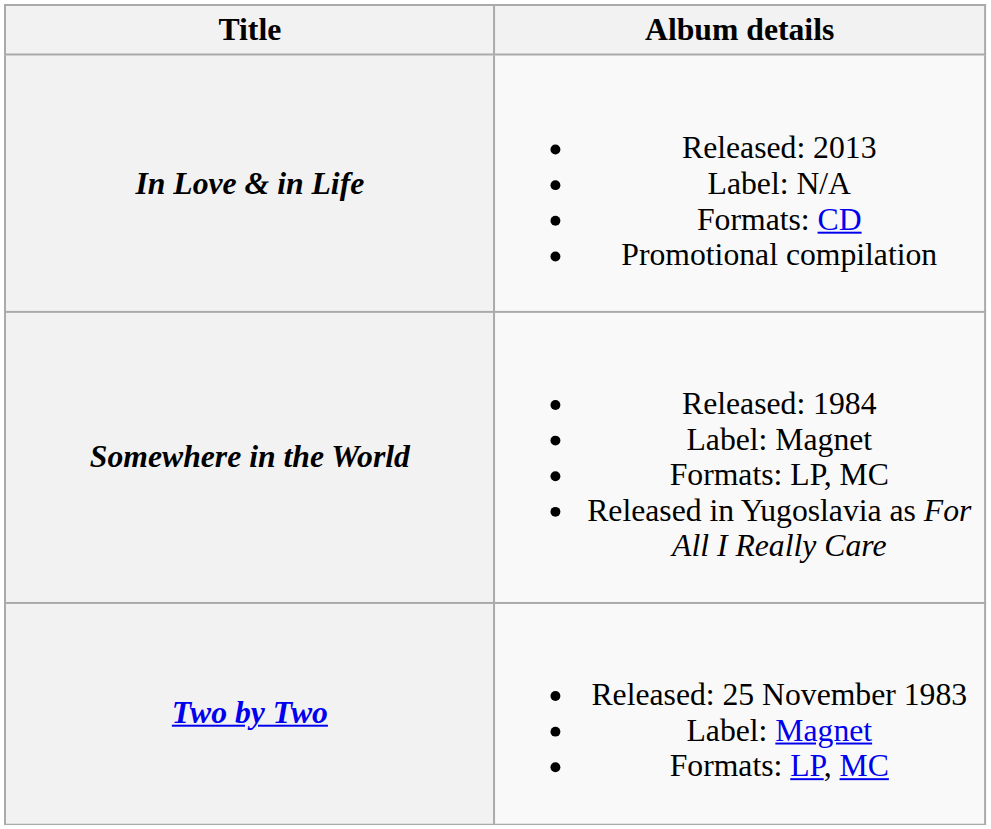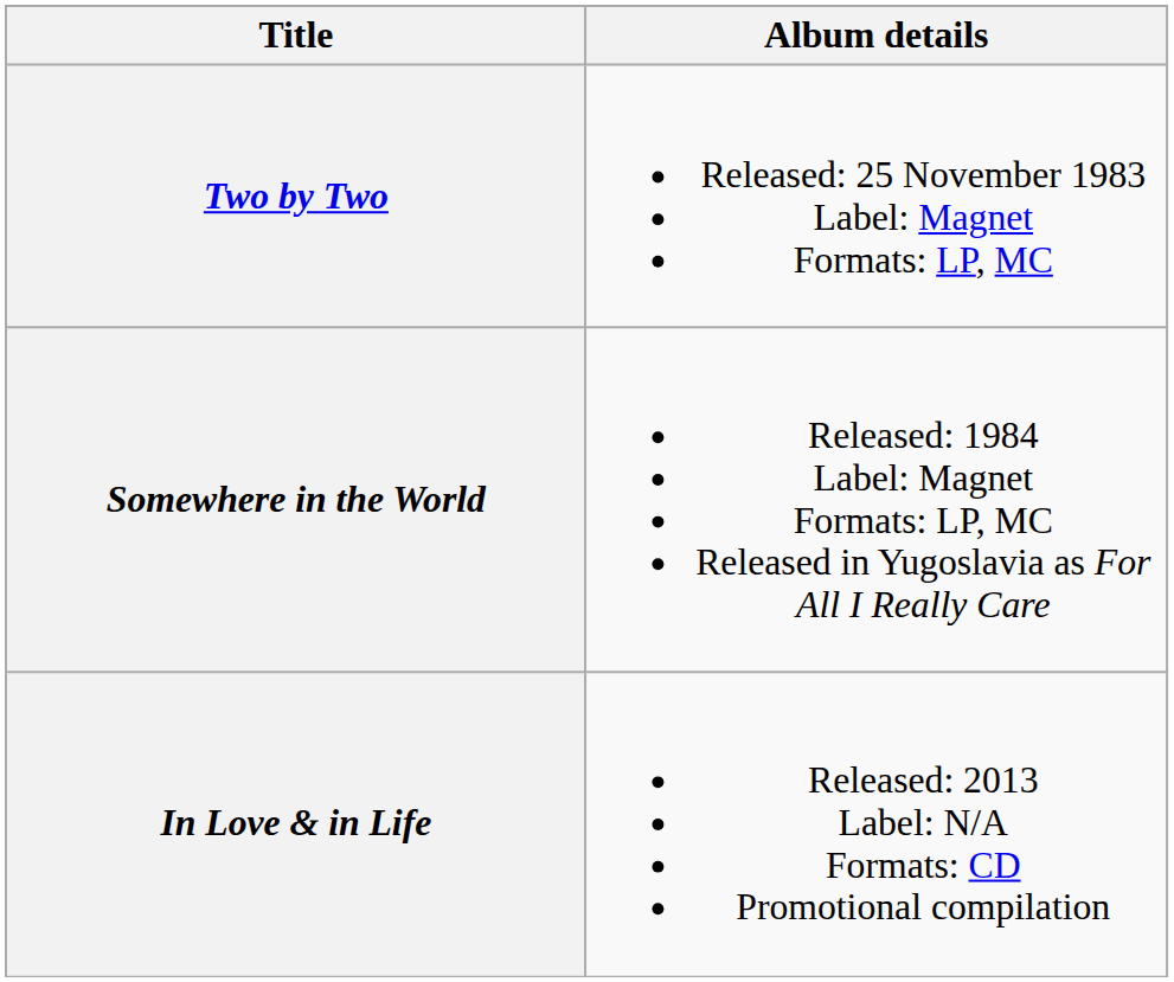rows swapped: Two by Two <-> In Love & in Life
